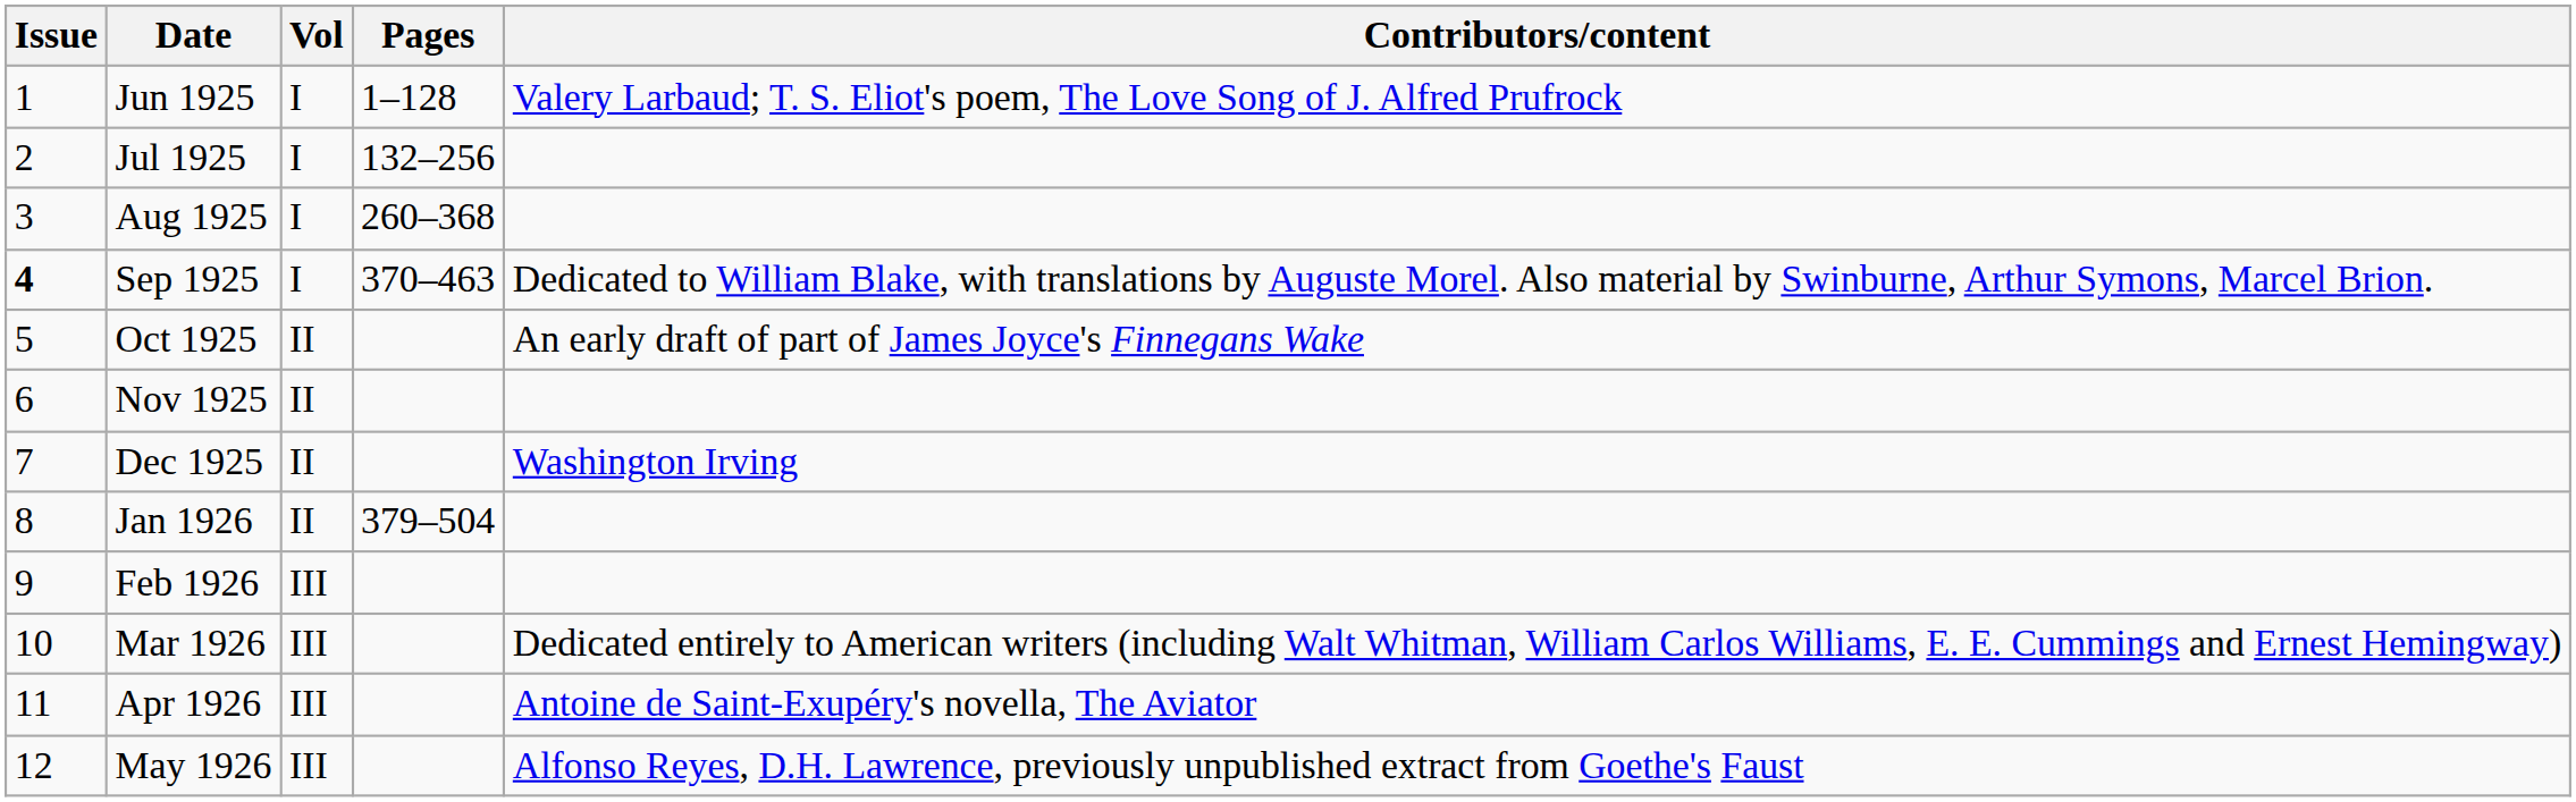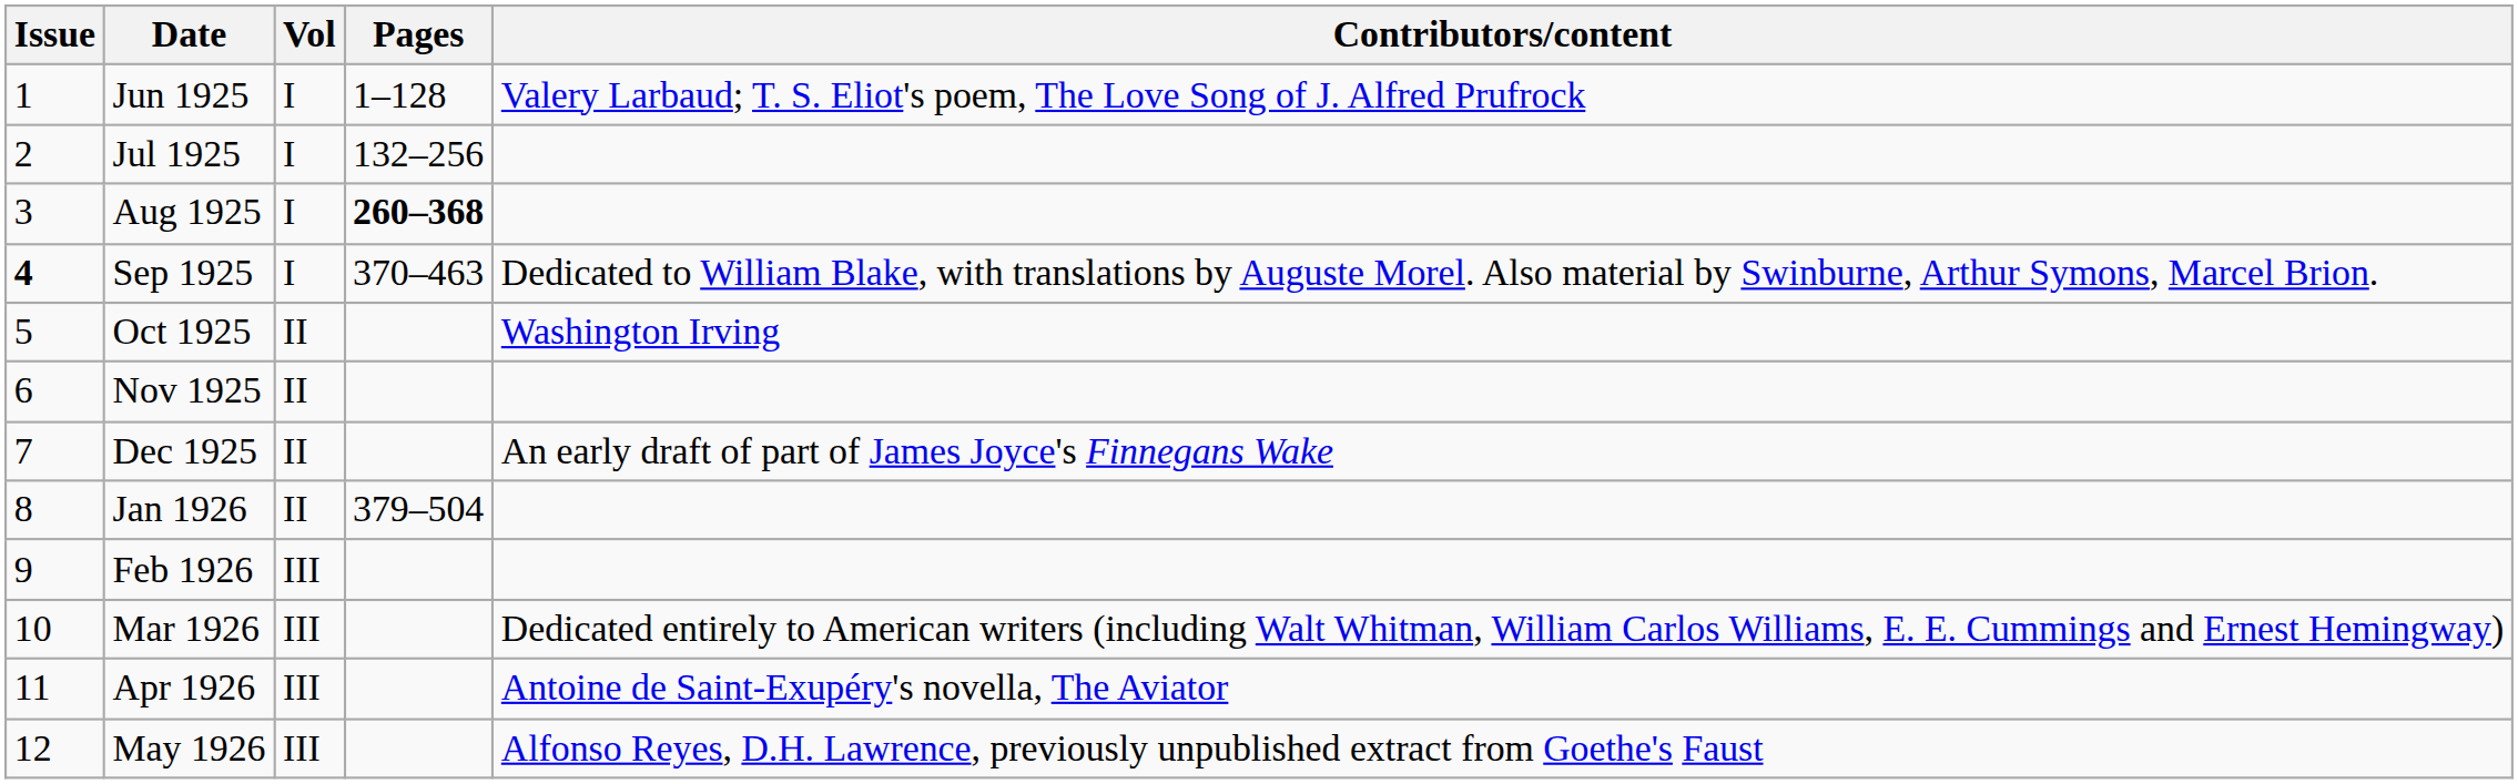Aug 1925 | Pages: normal -> bold
Oct 1925 | Contributors/content: An early draft of part of James Joyce's Finnegans Wake -> Washington Irving
Dec 1925 | Contributors/content: Washington Irving -> An early draft of part of James Joyce's Finnegans Wake
